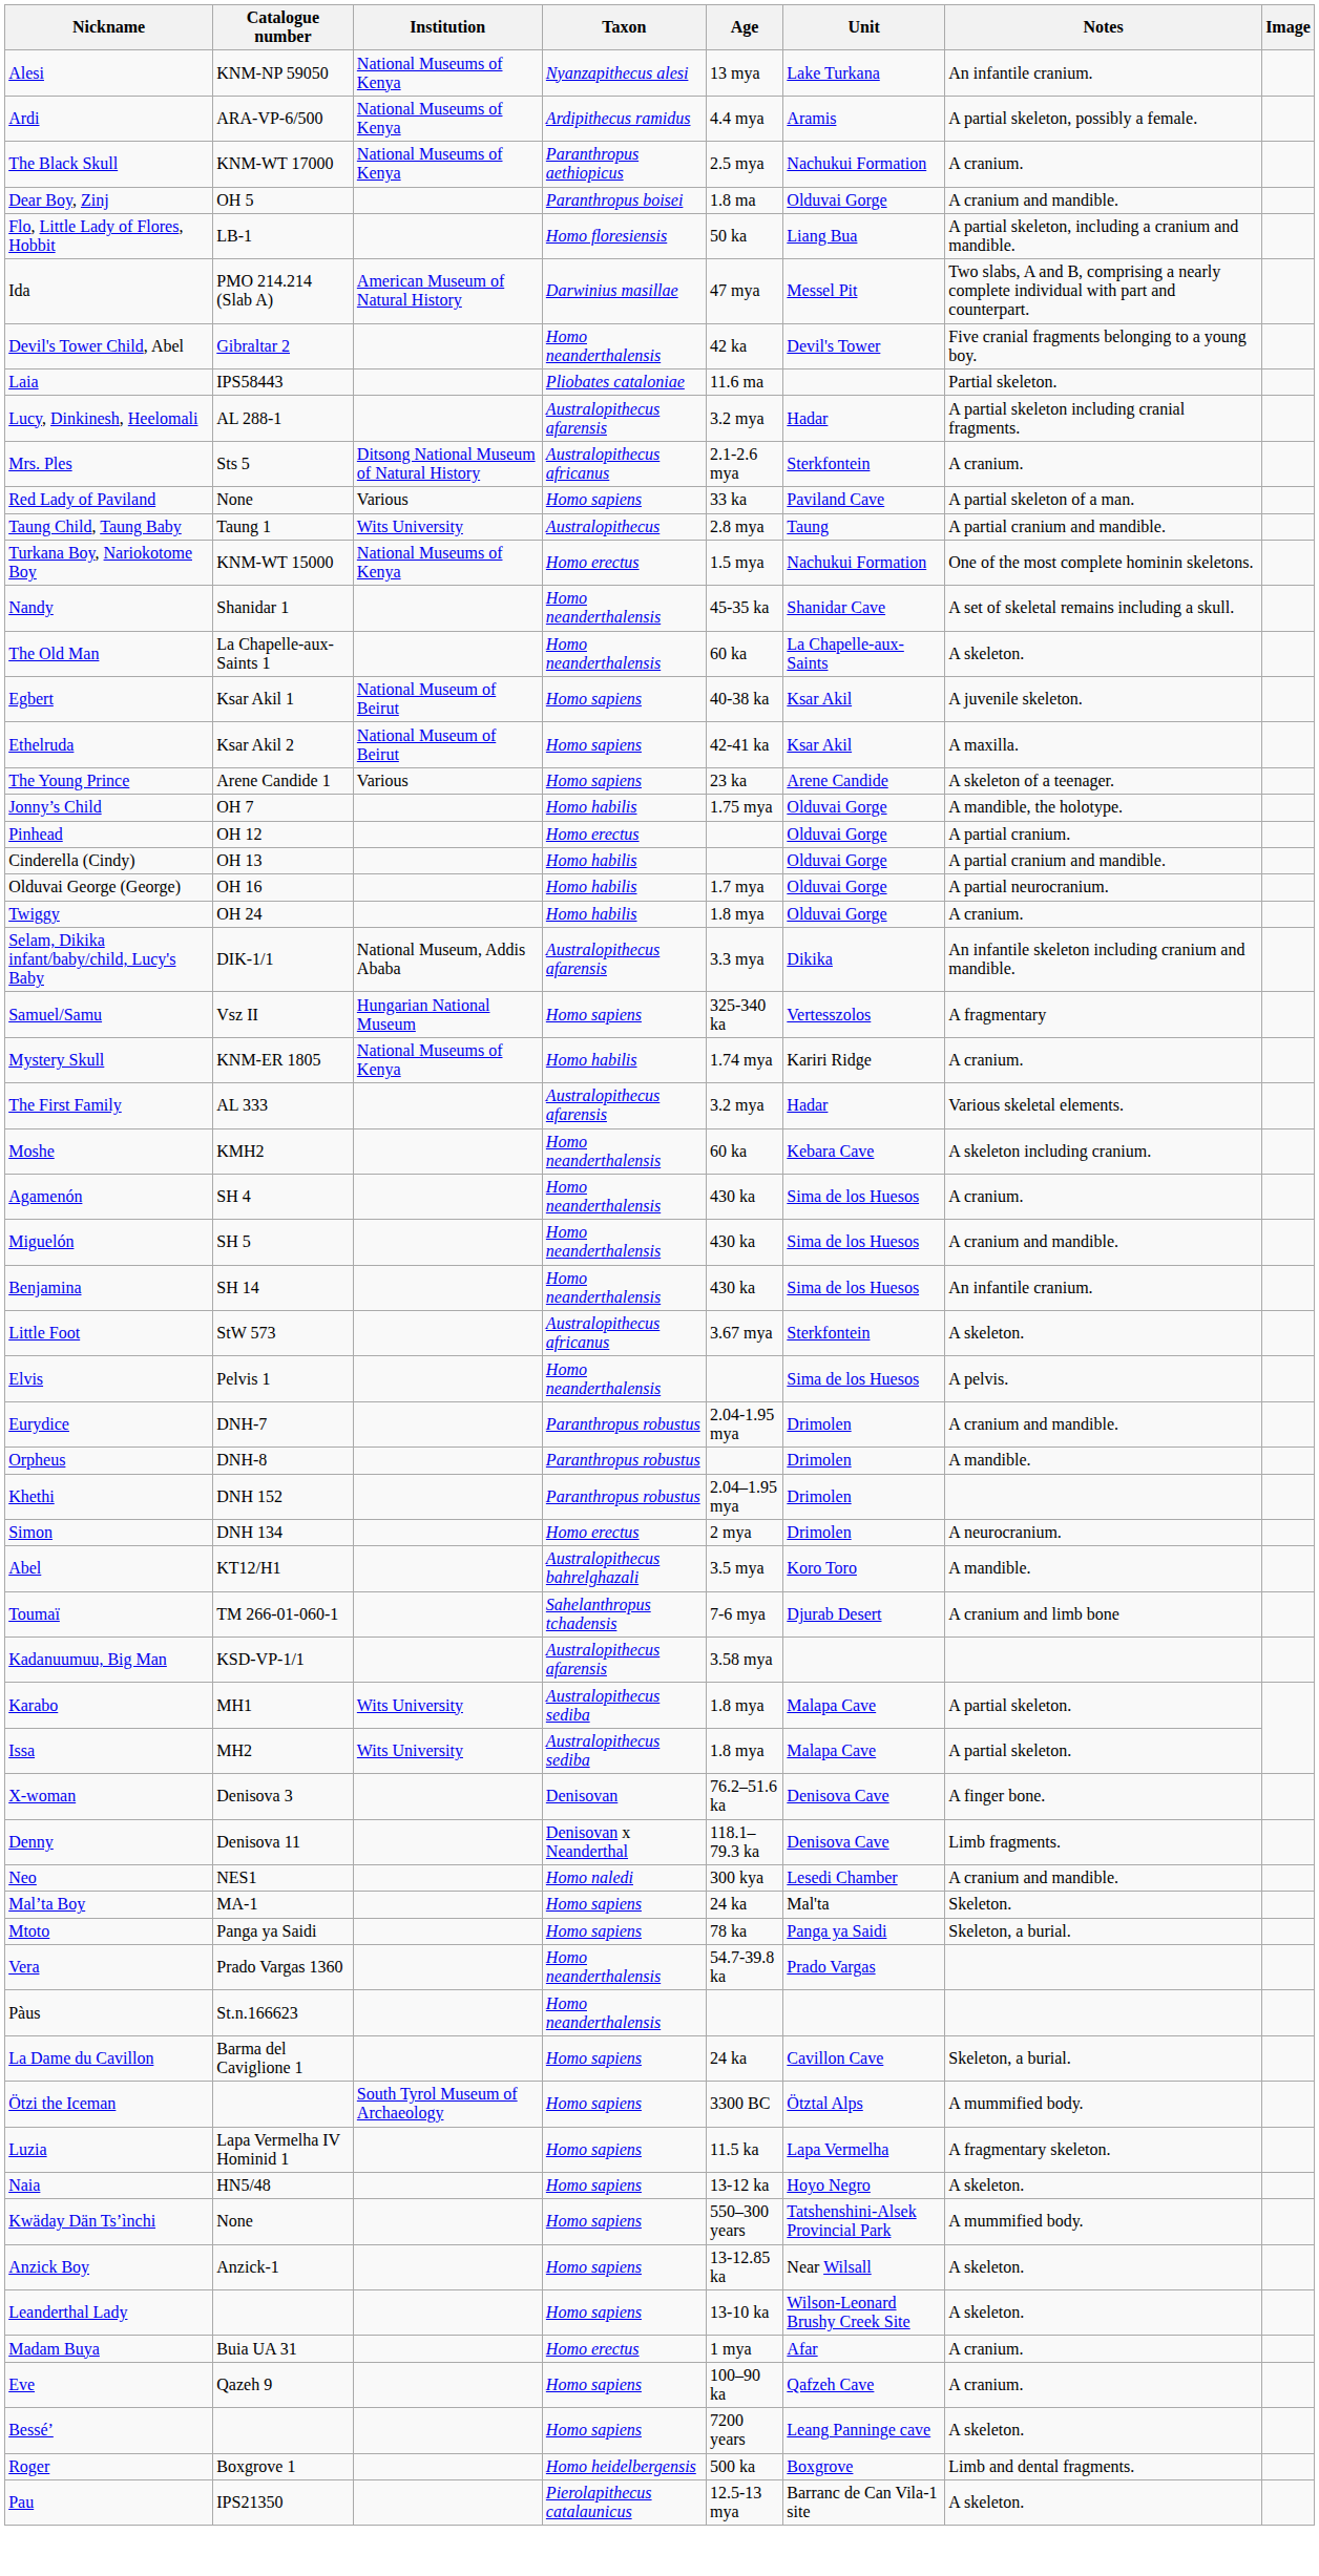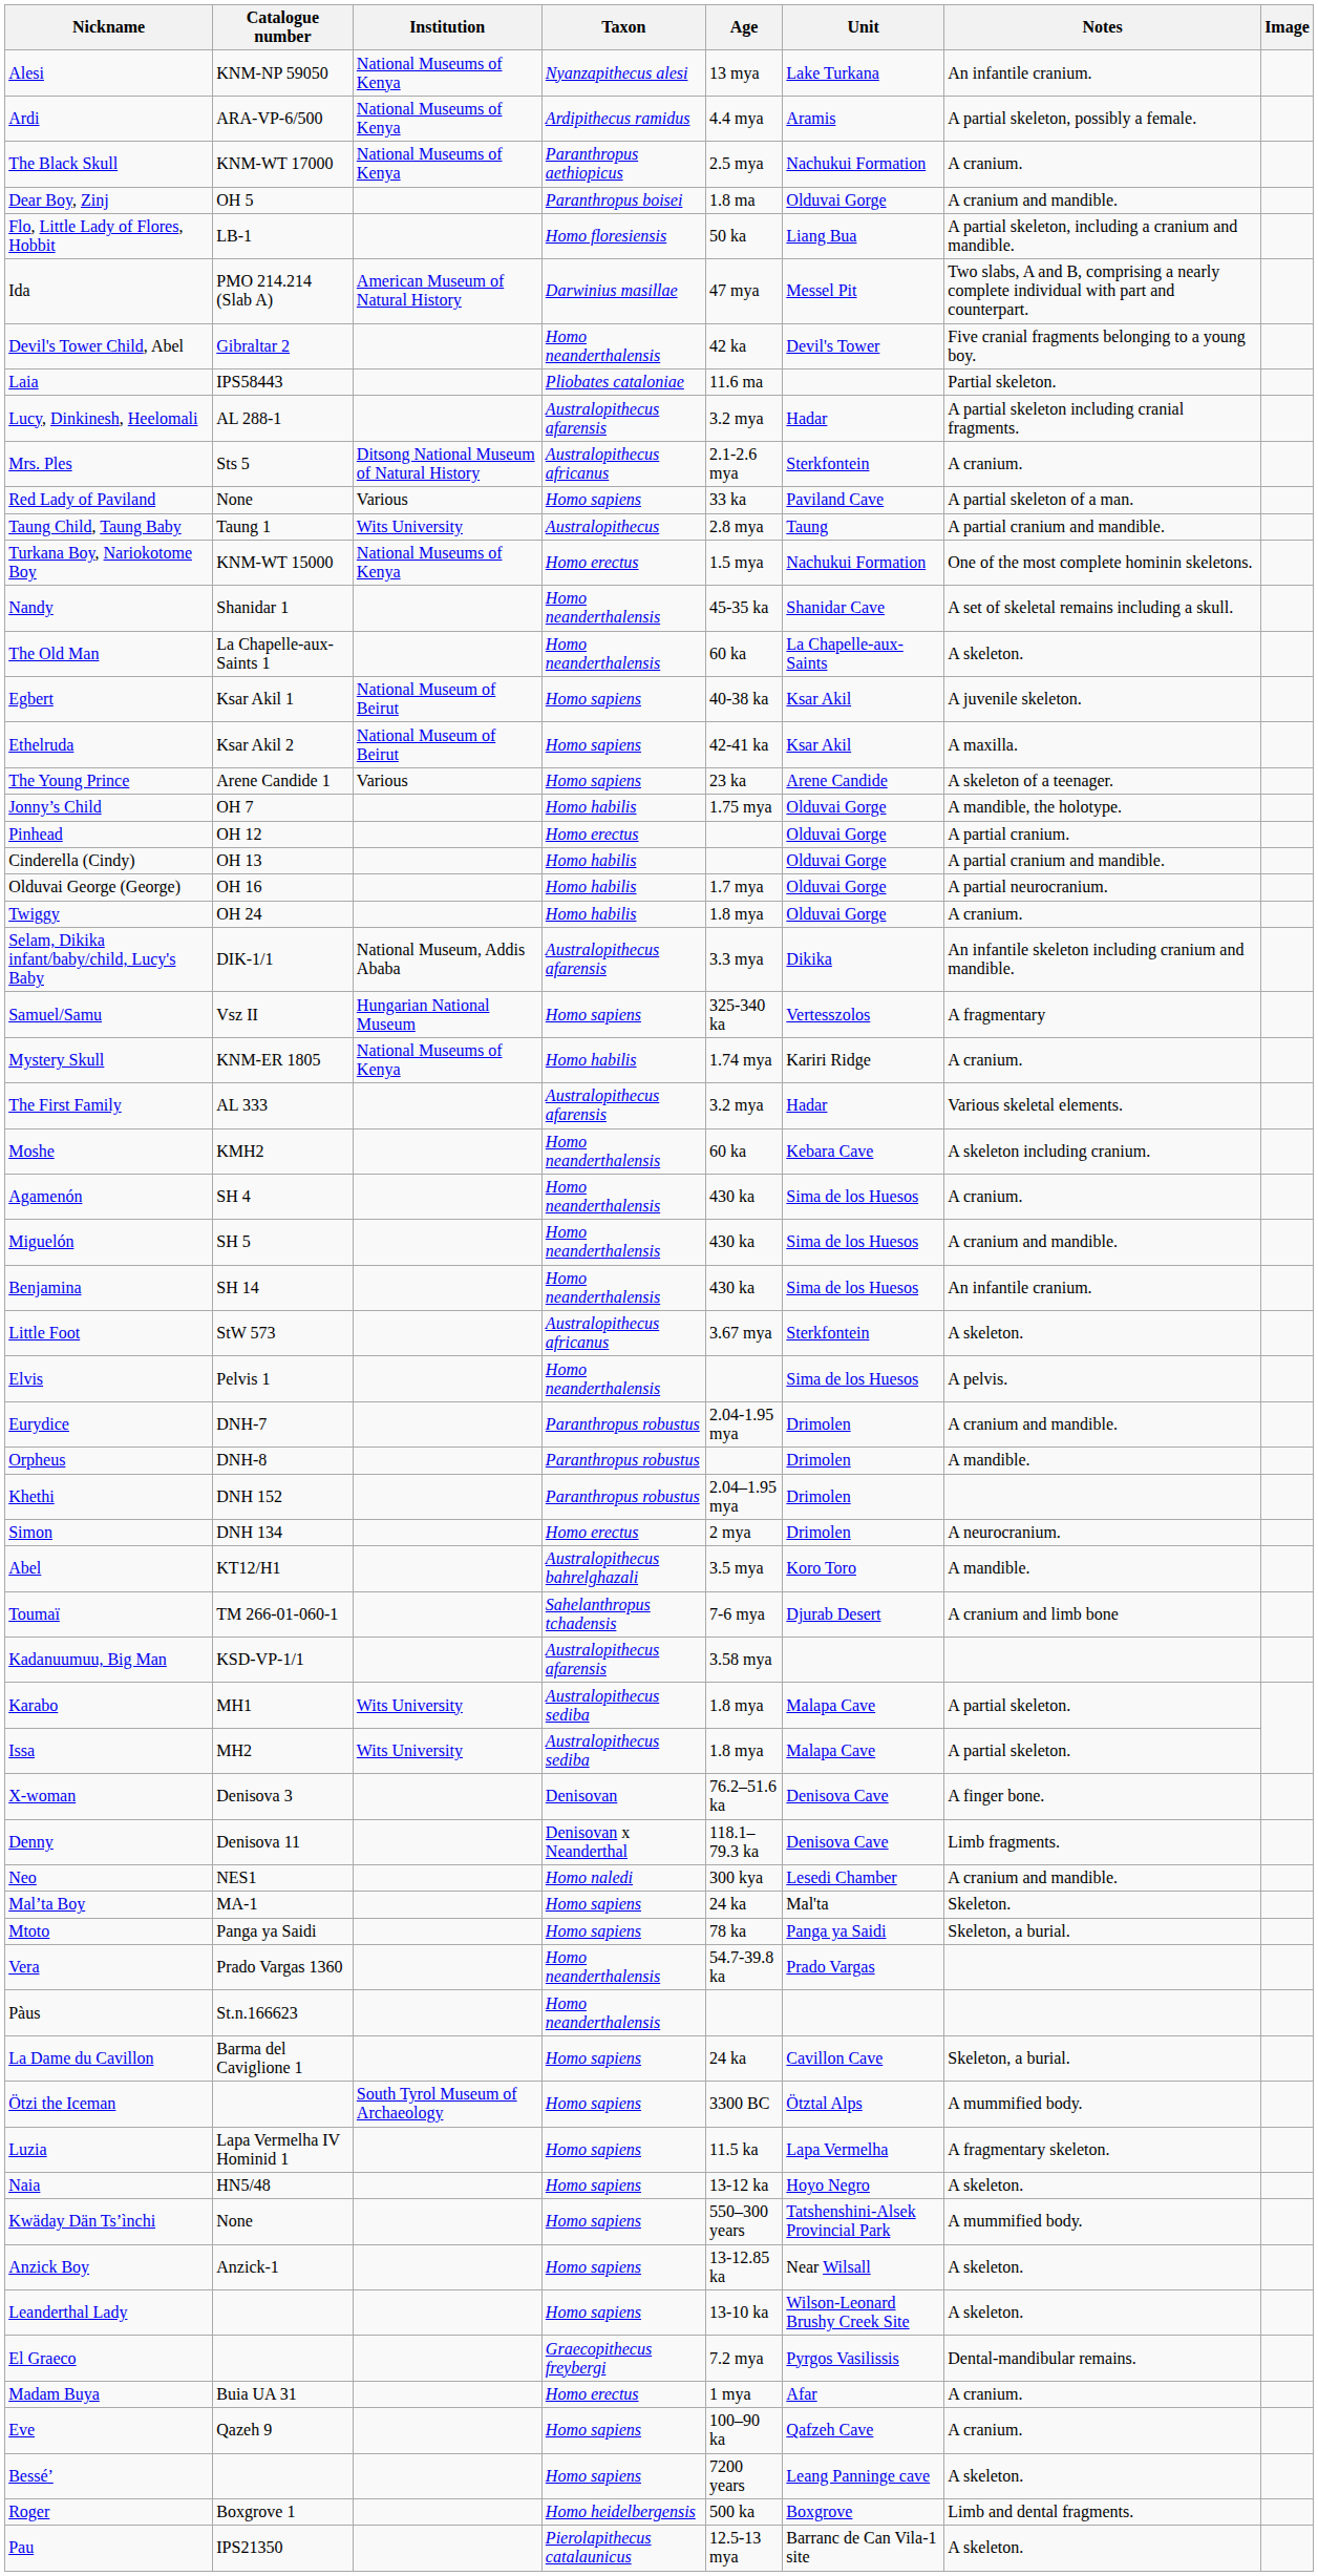+ row: El Graeco | Graecopithecus freybergi | 7.2 mya | Pyrgos Vasilissis | Dental-mandibular remains.
